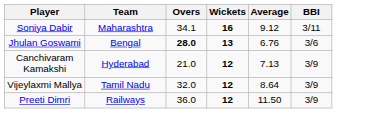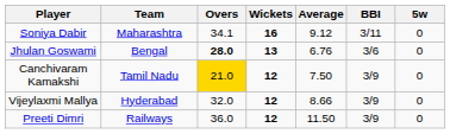+ column: 5w | 0 | 0 | 0 | 0 | 0
Canchivaram Kamakshi | Team: Hyderabad -> Tamil Nadu
Canchivaram Kamakshi | Overs: no background -> gold background
Canchivaram Kamakshi | Average: 7.13 -> 7.50
Vijeylaxmi Mallya | Team: Tamil Nadu -> Hyderabad
Vijeylaxmi Mallya | Average: 8.64 -> 8.66
